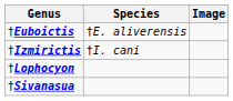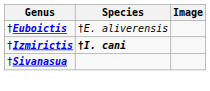†Izmirictis | Species: normal -> bold
- row: †Lophocyon
